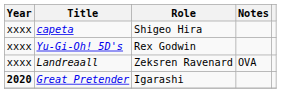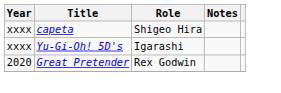Yu-Gi-Oh! 5D's | Role: Rex Godwin -> Igarashi
- row: xxxx | Landreaall | Zeksren Ravenard | OVA
Great Pretender | Year: bold -> normal
Great Pretender | Role: Igarashi -> Rex Godwin
